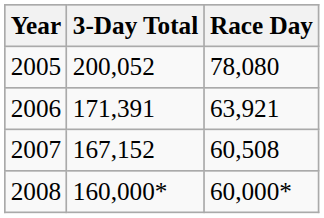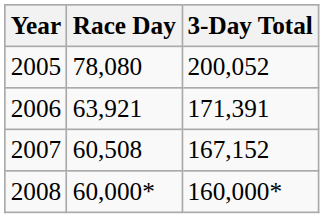columns swapped: Race Day <-> 3-Day Total
